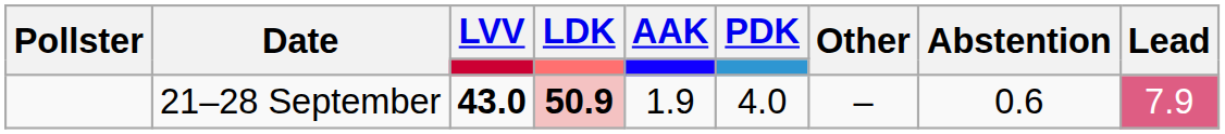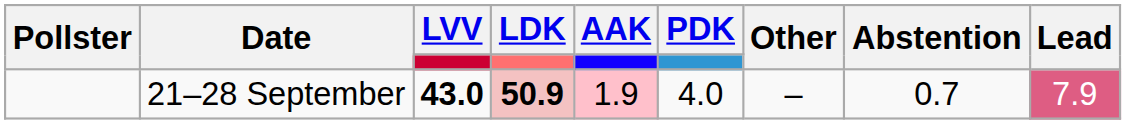21–28 September | AAK: no background -> pink background
21–28 September | Abstention: 0.6 -> 0.7
